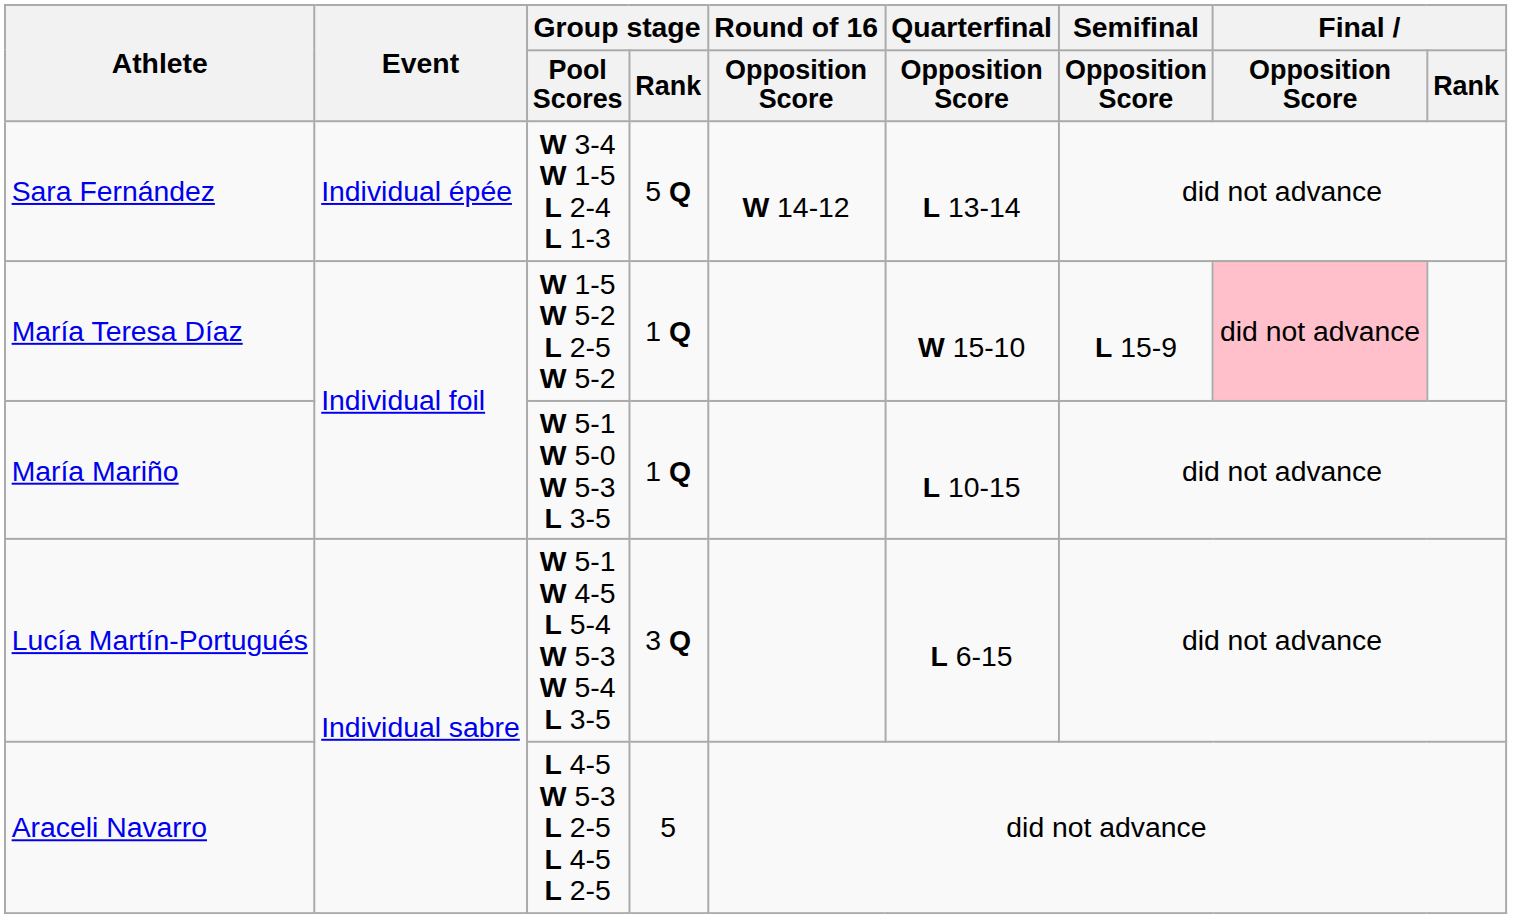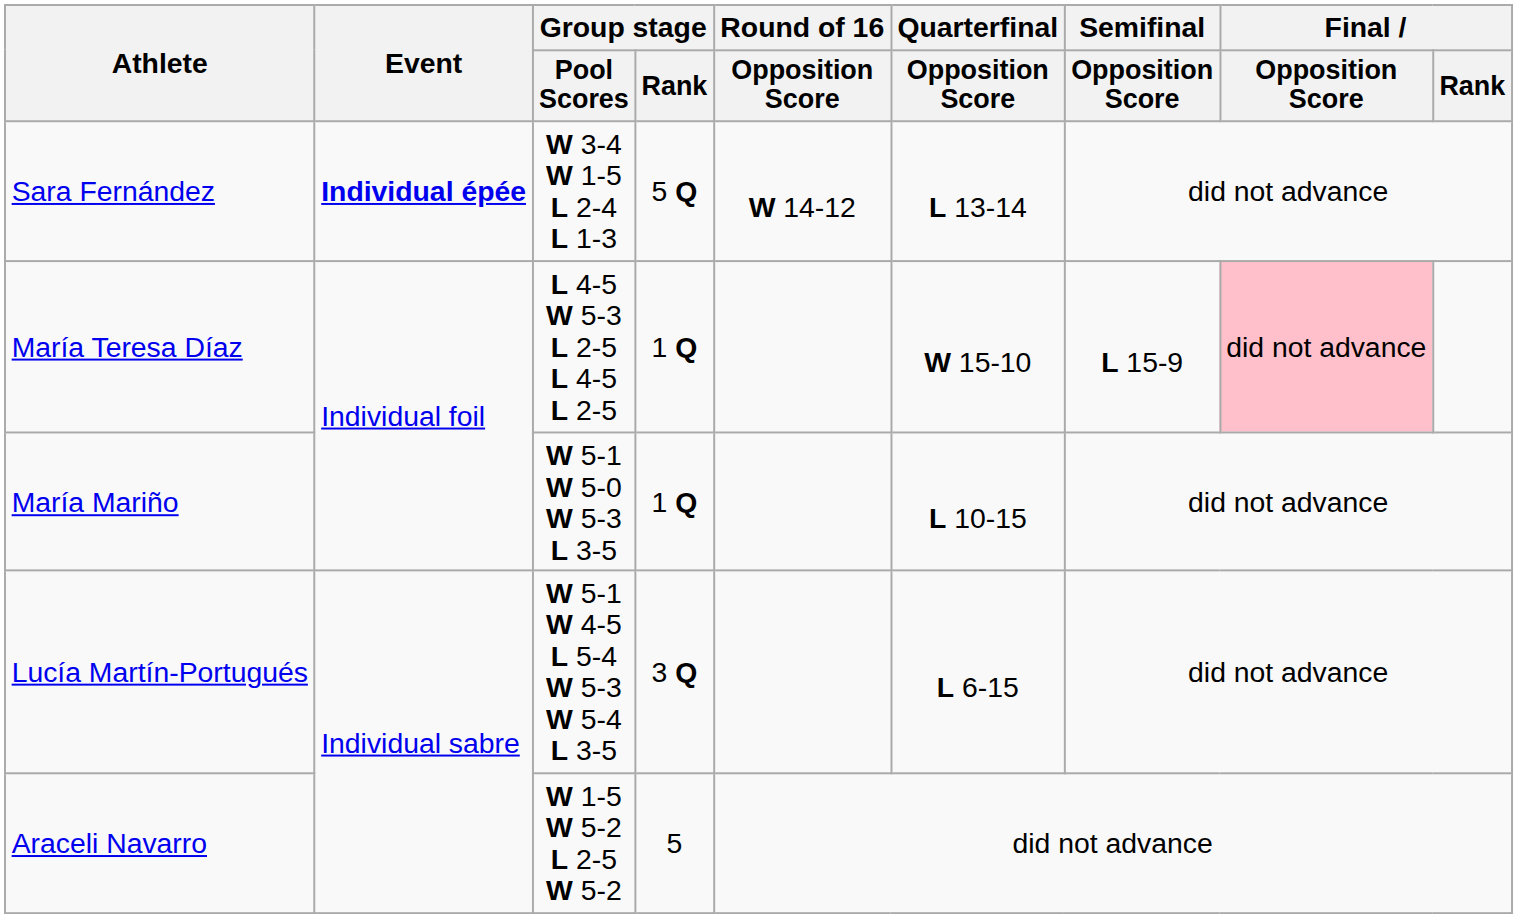Sara Fernández | Event: normal -> bold
María Teresa Díaz | Group stage / Pool Scores: W 1-5 W 5-2 L 2-5 W 5-2 -> L 4-5 W 5-3 L 2-5 L 4-5 L 2-5
Araceli Navarro | Group stage / Pool Scores: L 4-5 W 5-3 L 2-5 L 4-5 L 2-5 -> W 1-5 W 5-2 L 2-5 W 5-2
